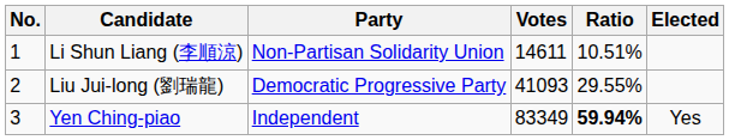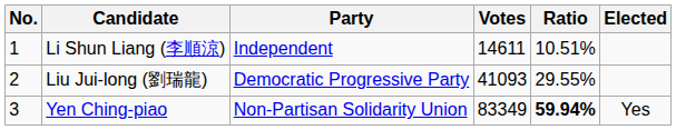Li Shun Liang (李順涼) | Party: Non-Partisan Solidarity Union -> Independent
Yen Ching-piao | Party: Independent -> Non-Partisan Solidarity Union
